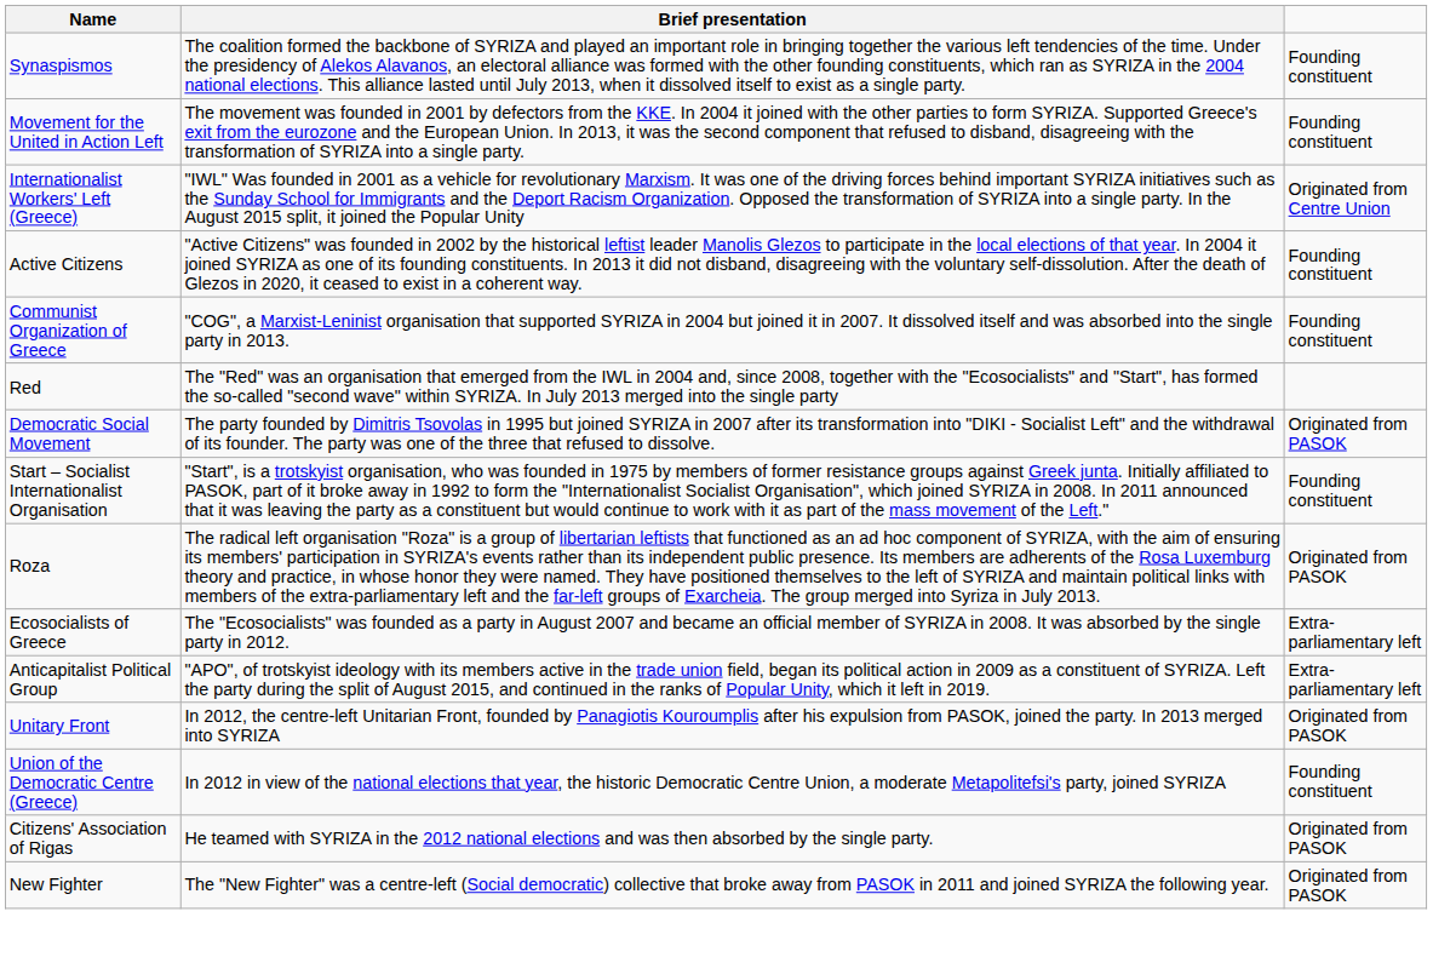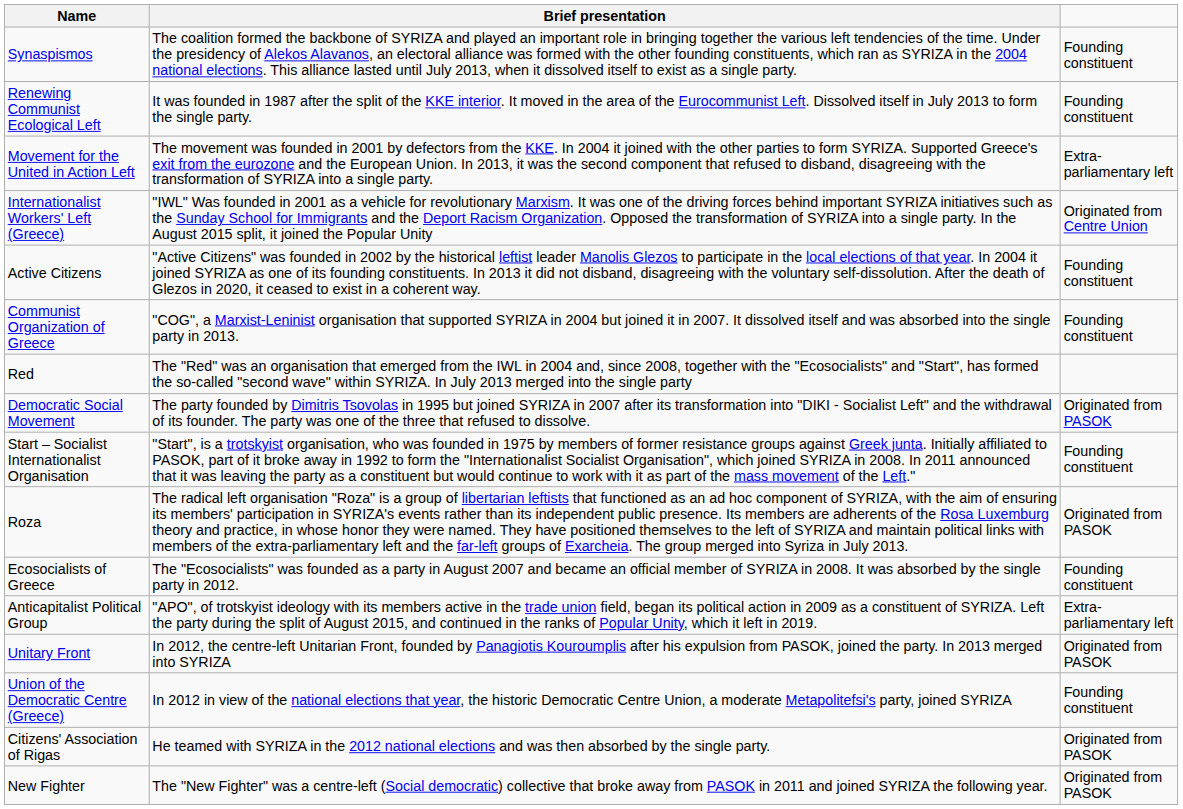+ row: Renewing Communist Ecological Left | It was founded in 1987 after the split of the KKE interior. It moved in the area of the Eurocommunist Left. Dissolved itself in July 2013 to form the single party. | Founding constituent
Movement for the United in Action Left | column 3: Founding constituent -> Extra-parliamentary left
Ecosocialists of Greece | column 3: Extra-parliamentary left -> Founding constituent
